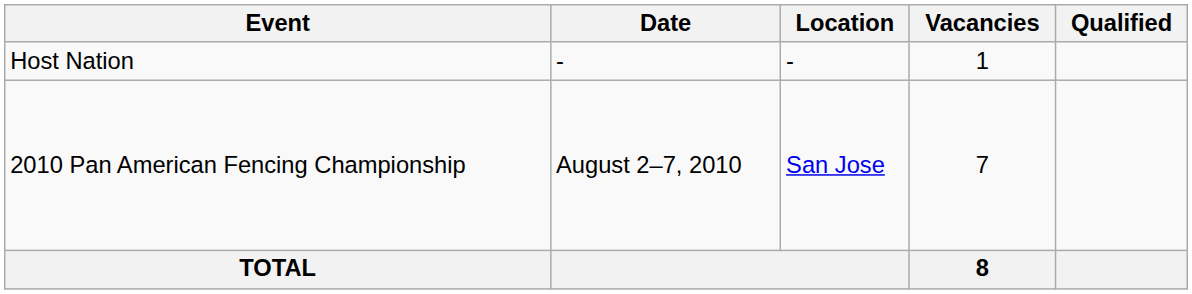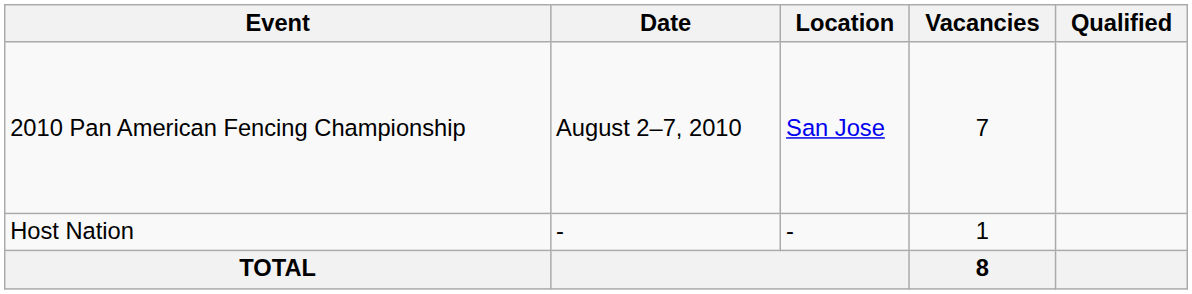rows swapped: Host Nation <-> 2010 Pan American Fencing Championship
